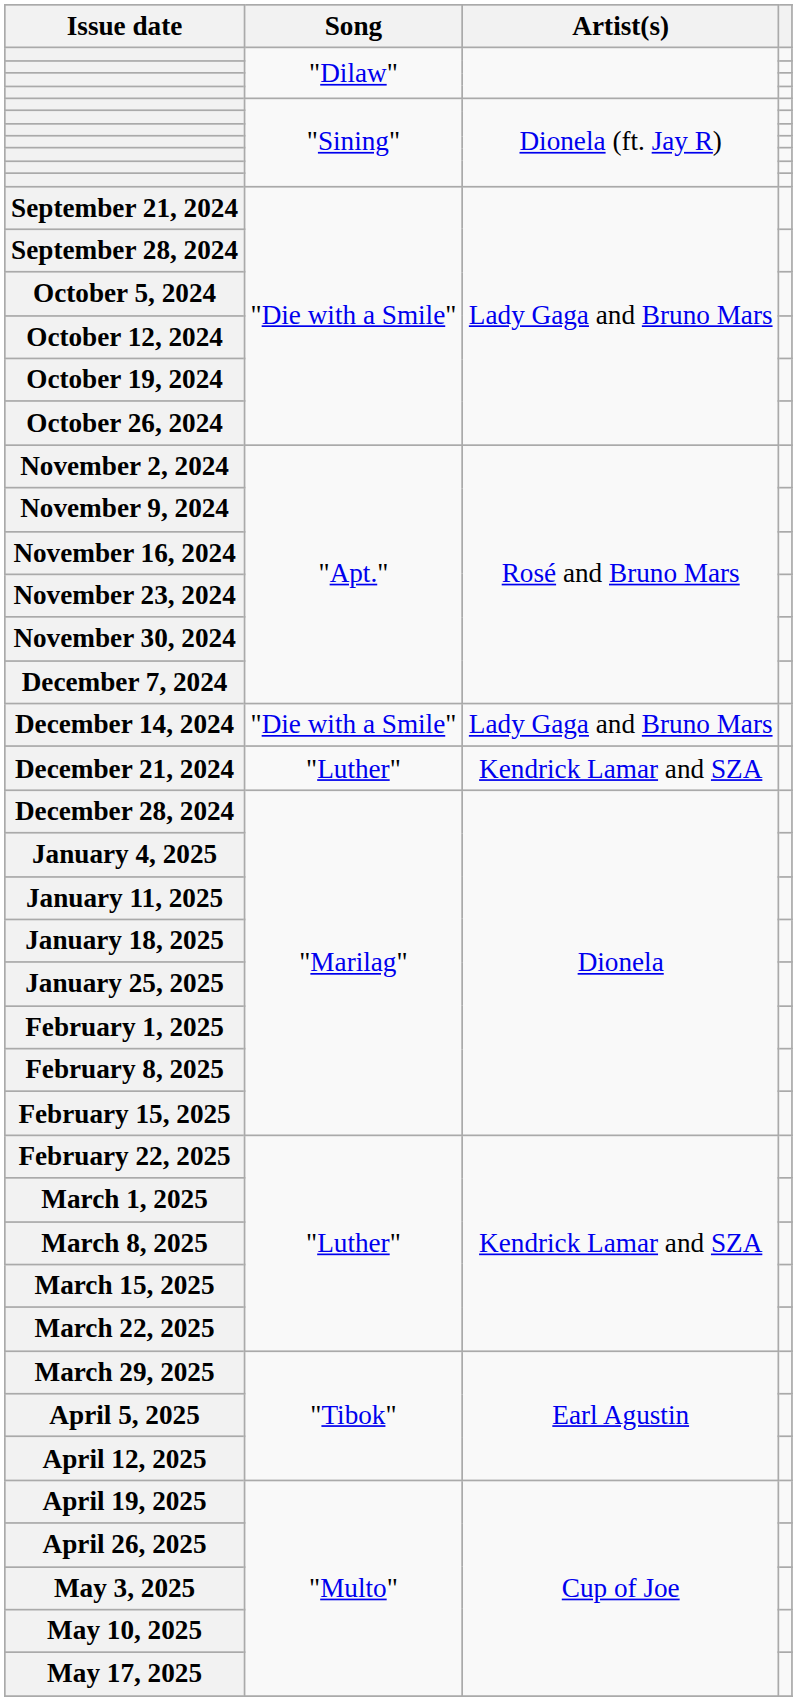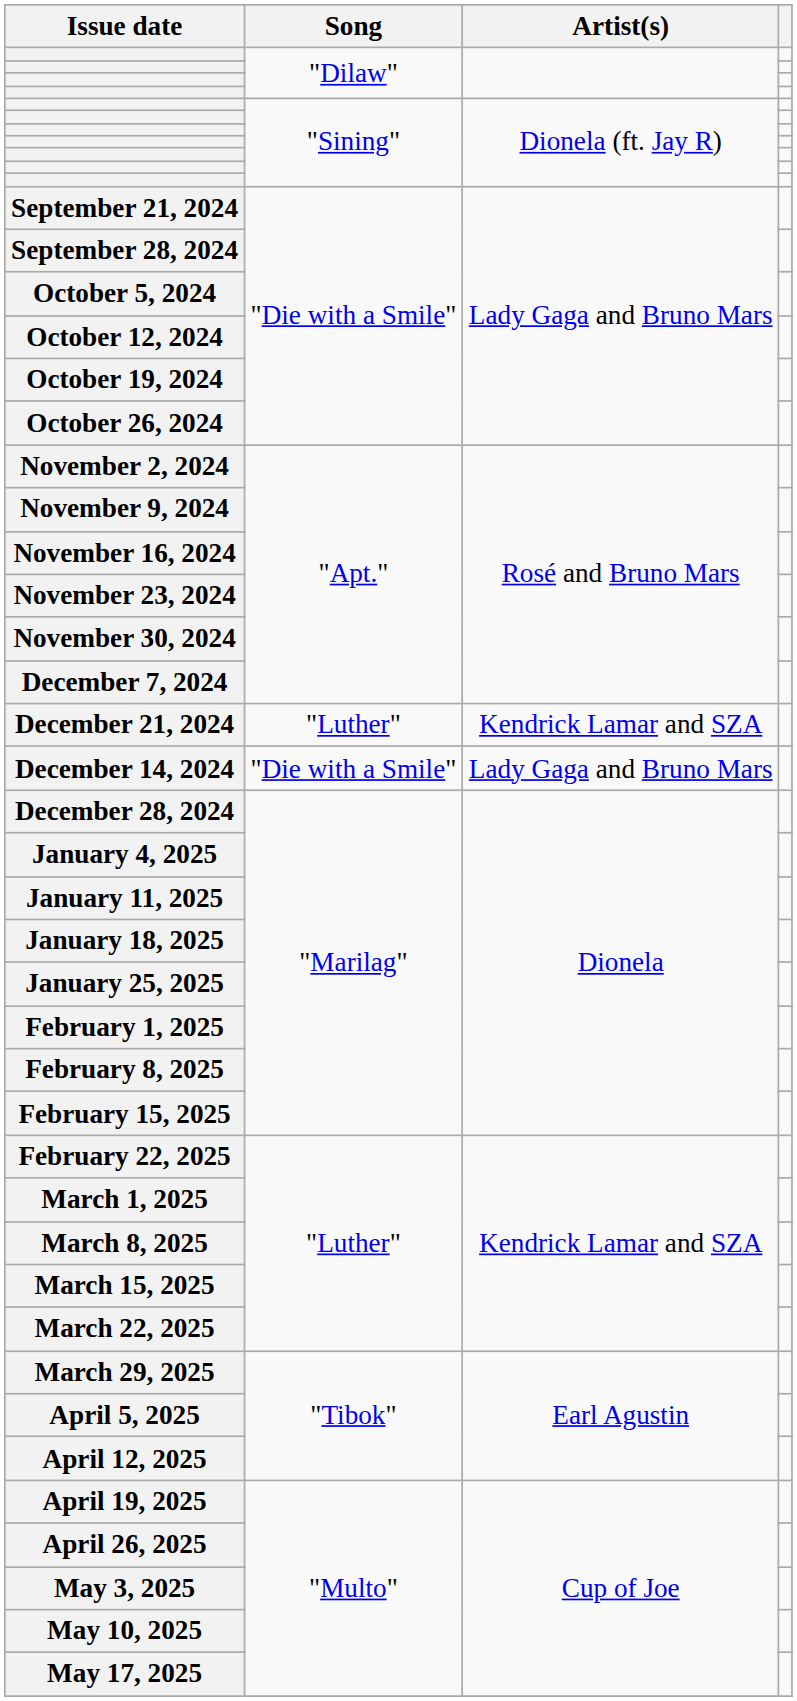rows swapped: December 14, 2024 <-> December 21, 2024
